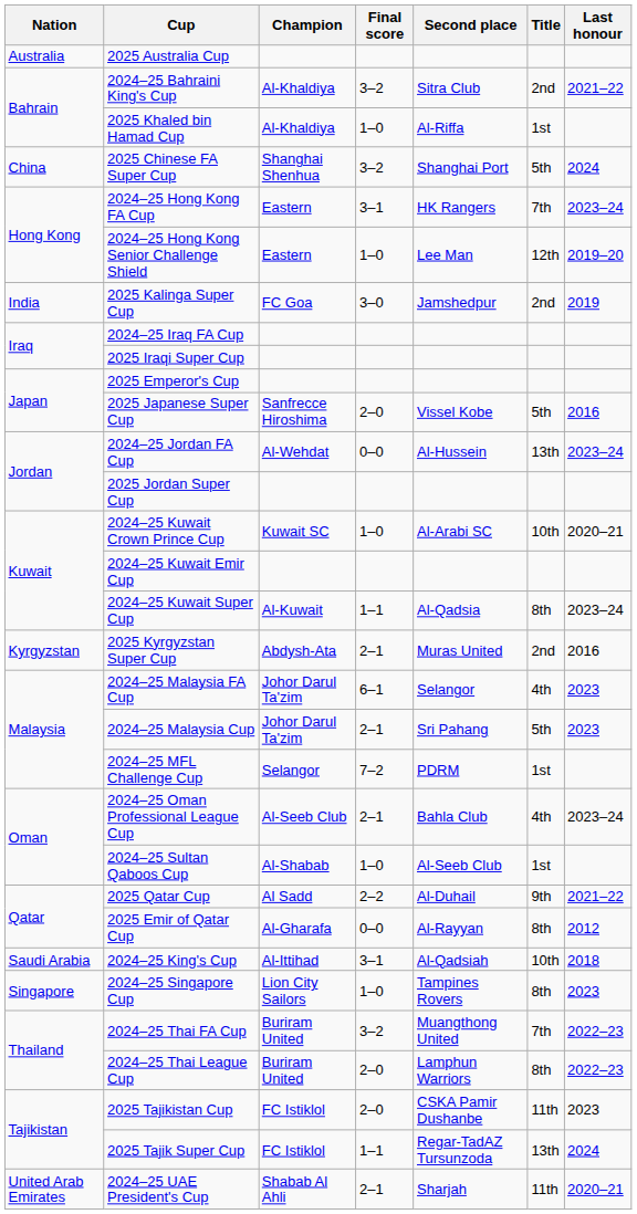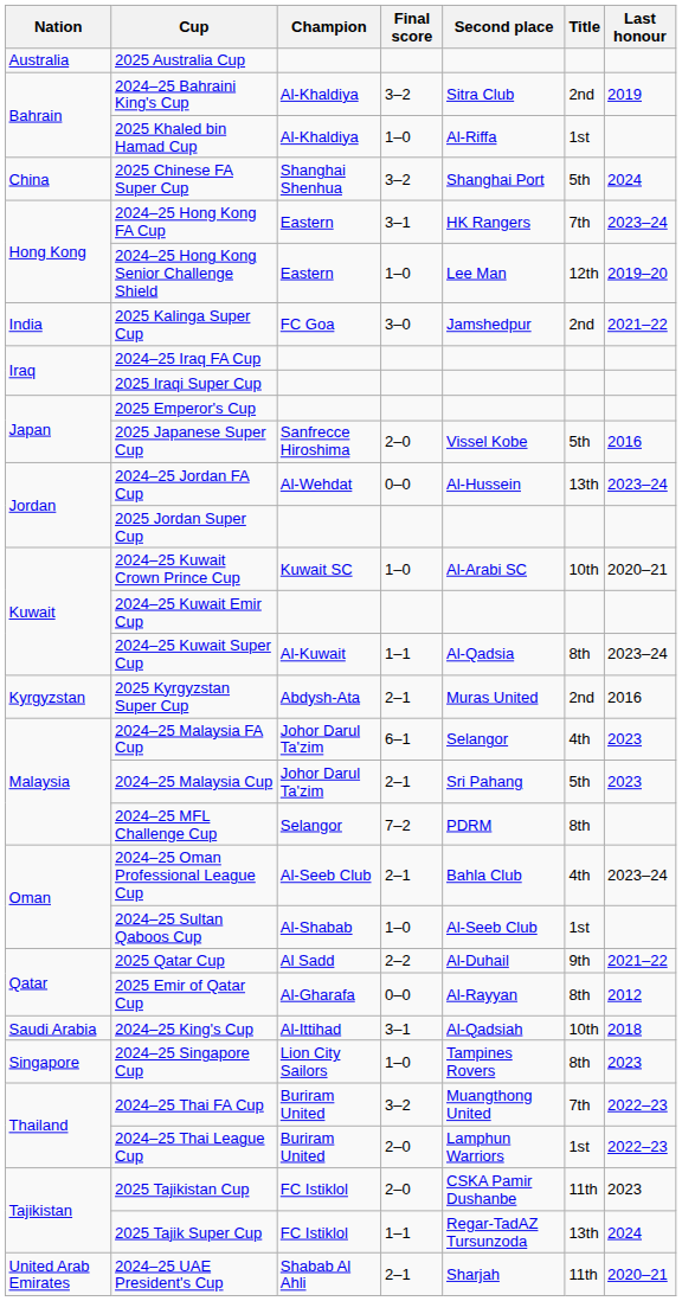2024–25 Bahraini King's Cup | Last honour: 2021–22 -> 2019
2025 Kalinga Super Cup | Last honour: 2019 -> 2021–22
2024–25 MFL Challenge Cup | Title: 1st -> 8th
2024–25 Thai League Cup | Title: 8th -> 1st
